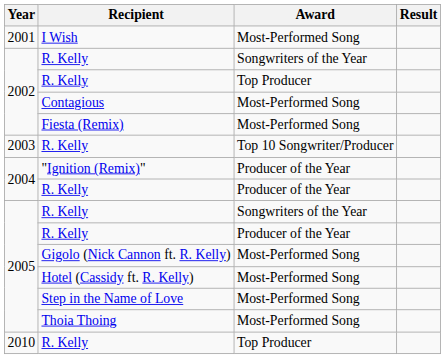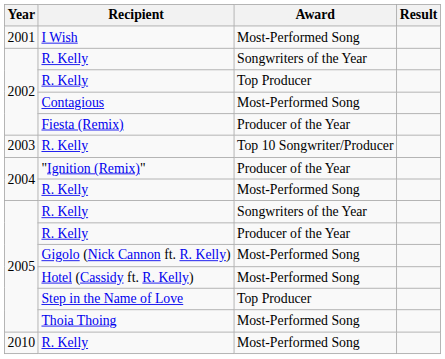Fiesta (Remix) | Award: Most-Performed Song -> Producer of the Year
2004 / R. Kelly | Award: Producer of the Year -> Most-Performed Song
Step in the Name of Love | Award: Most-Performed Song -> Top Producer
2010 / R. Kelly | Award: Top Producer -> Most-Performed Song
